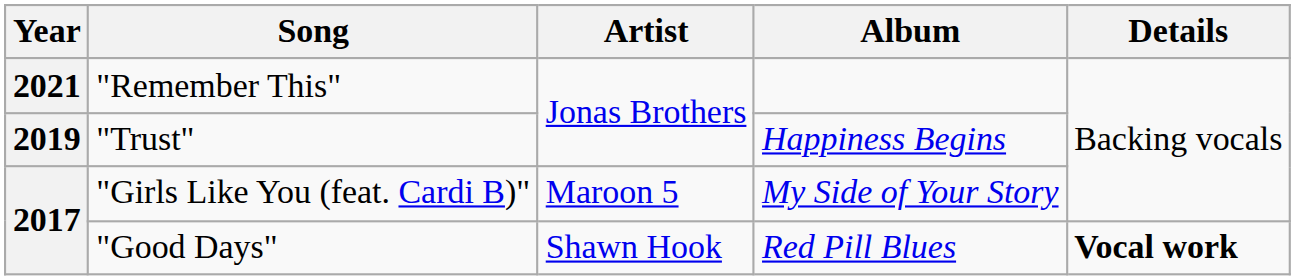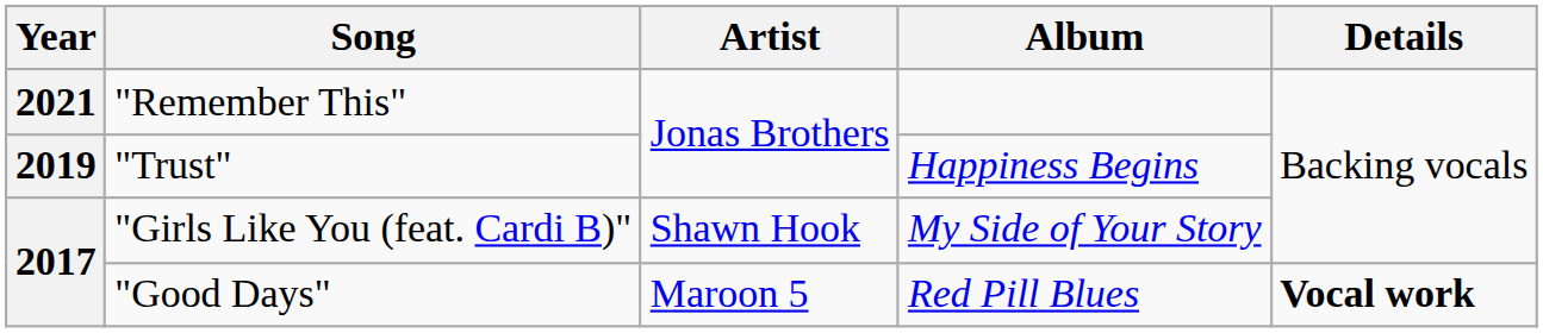"Girls Like You (feat. Cardi B)" | Artist: Maroon 5 -> Shawn Hook
"Good Days" | Artist: Shawn Hook -> Maroon 5
